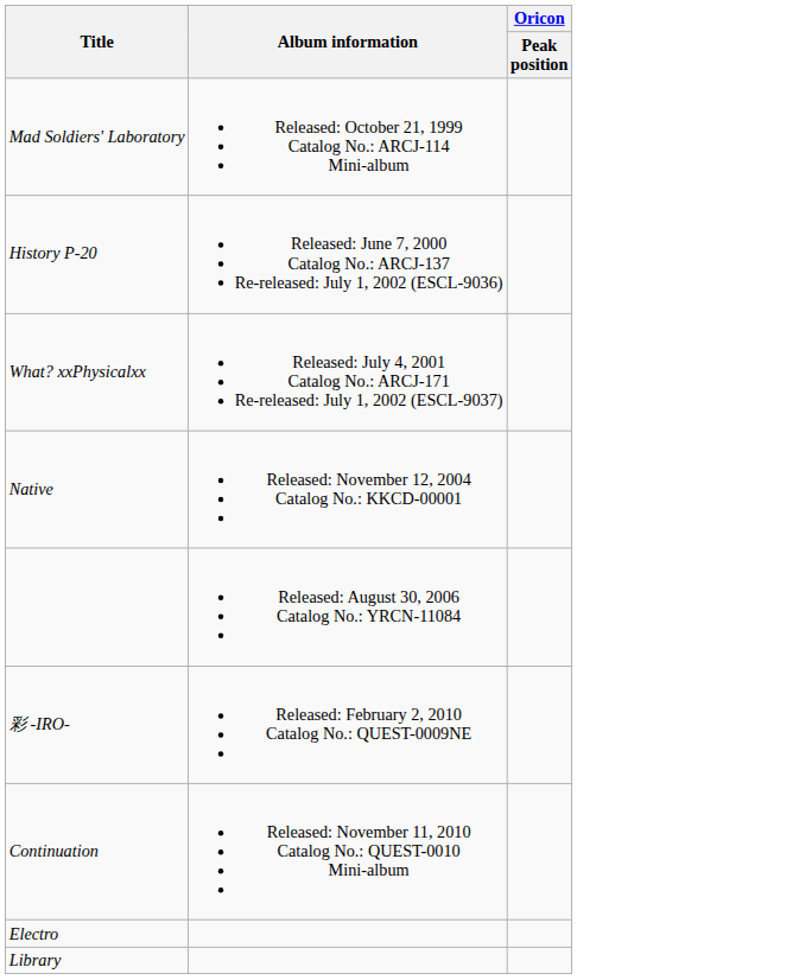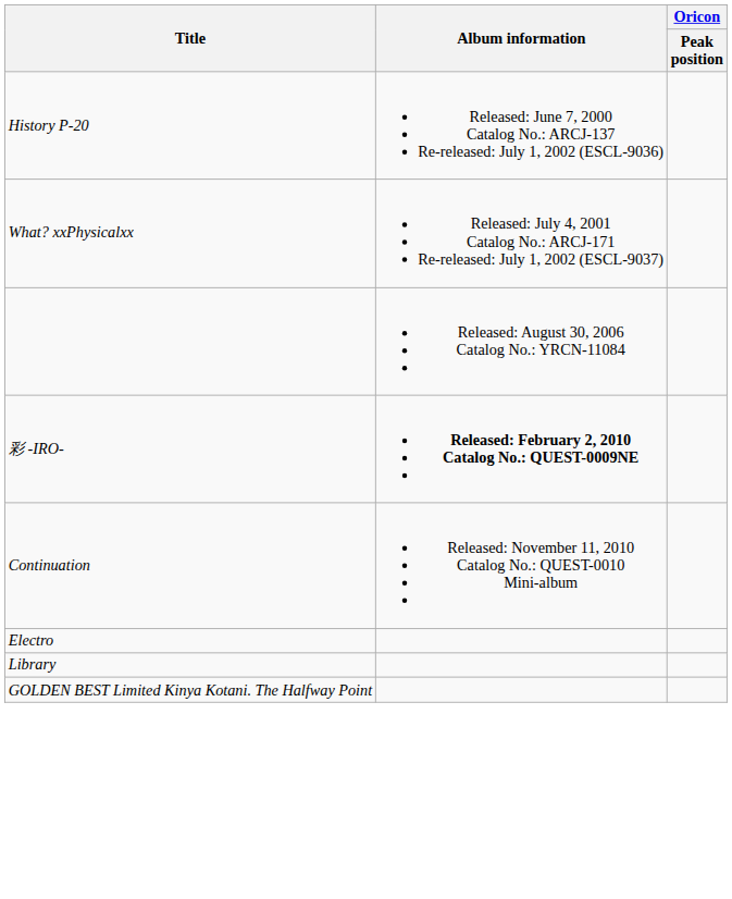- row: Mad Soldiers' Laboratory | Released: October 21, 1999 Catalog No.: ARCJ-114 Mini-album
- row: Native | Released: November 12, 2004 Catalog No.: KKCD-00001
彩 -IRO- | Album information: normal -> bold
+ row: GOLDEN BEST Limited Kinya Kotani. The Halfway Point
